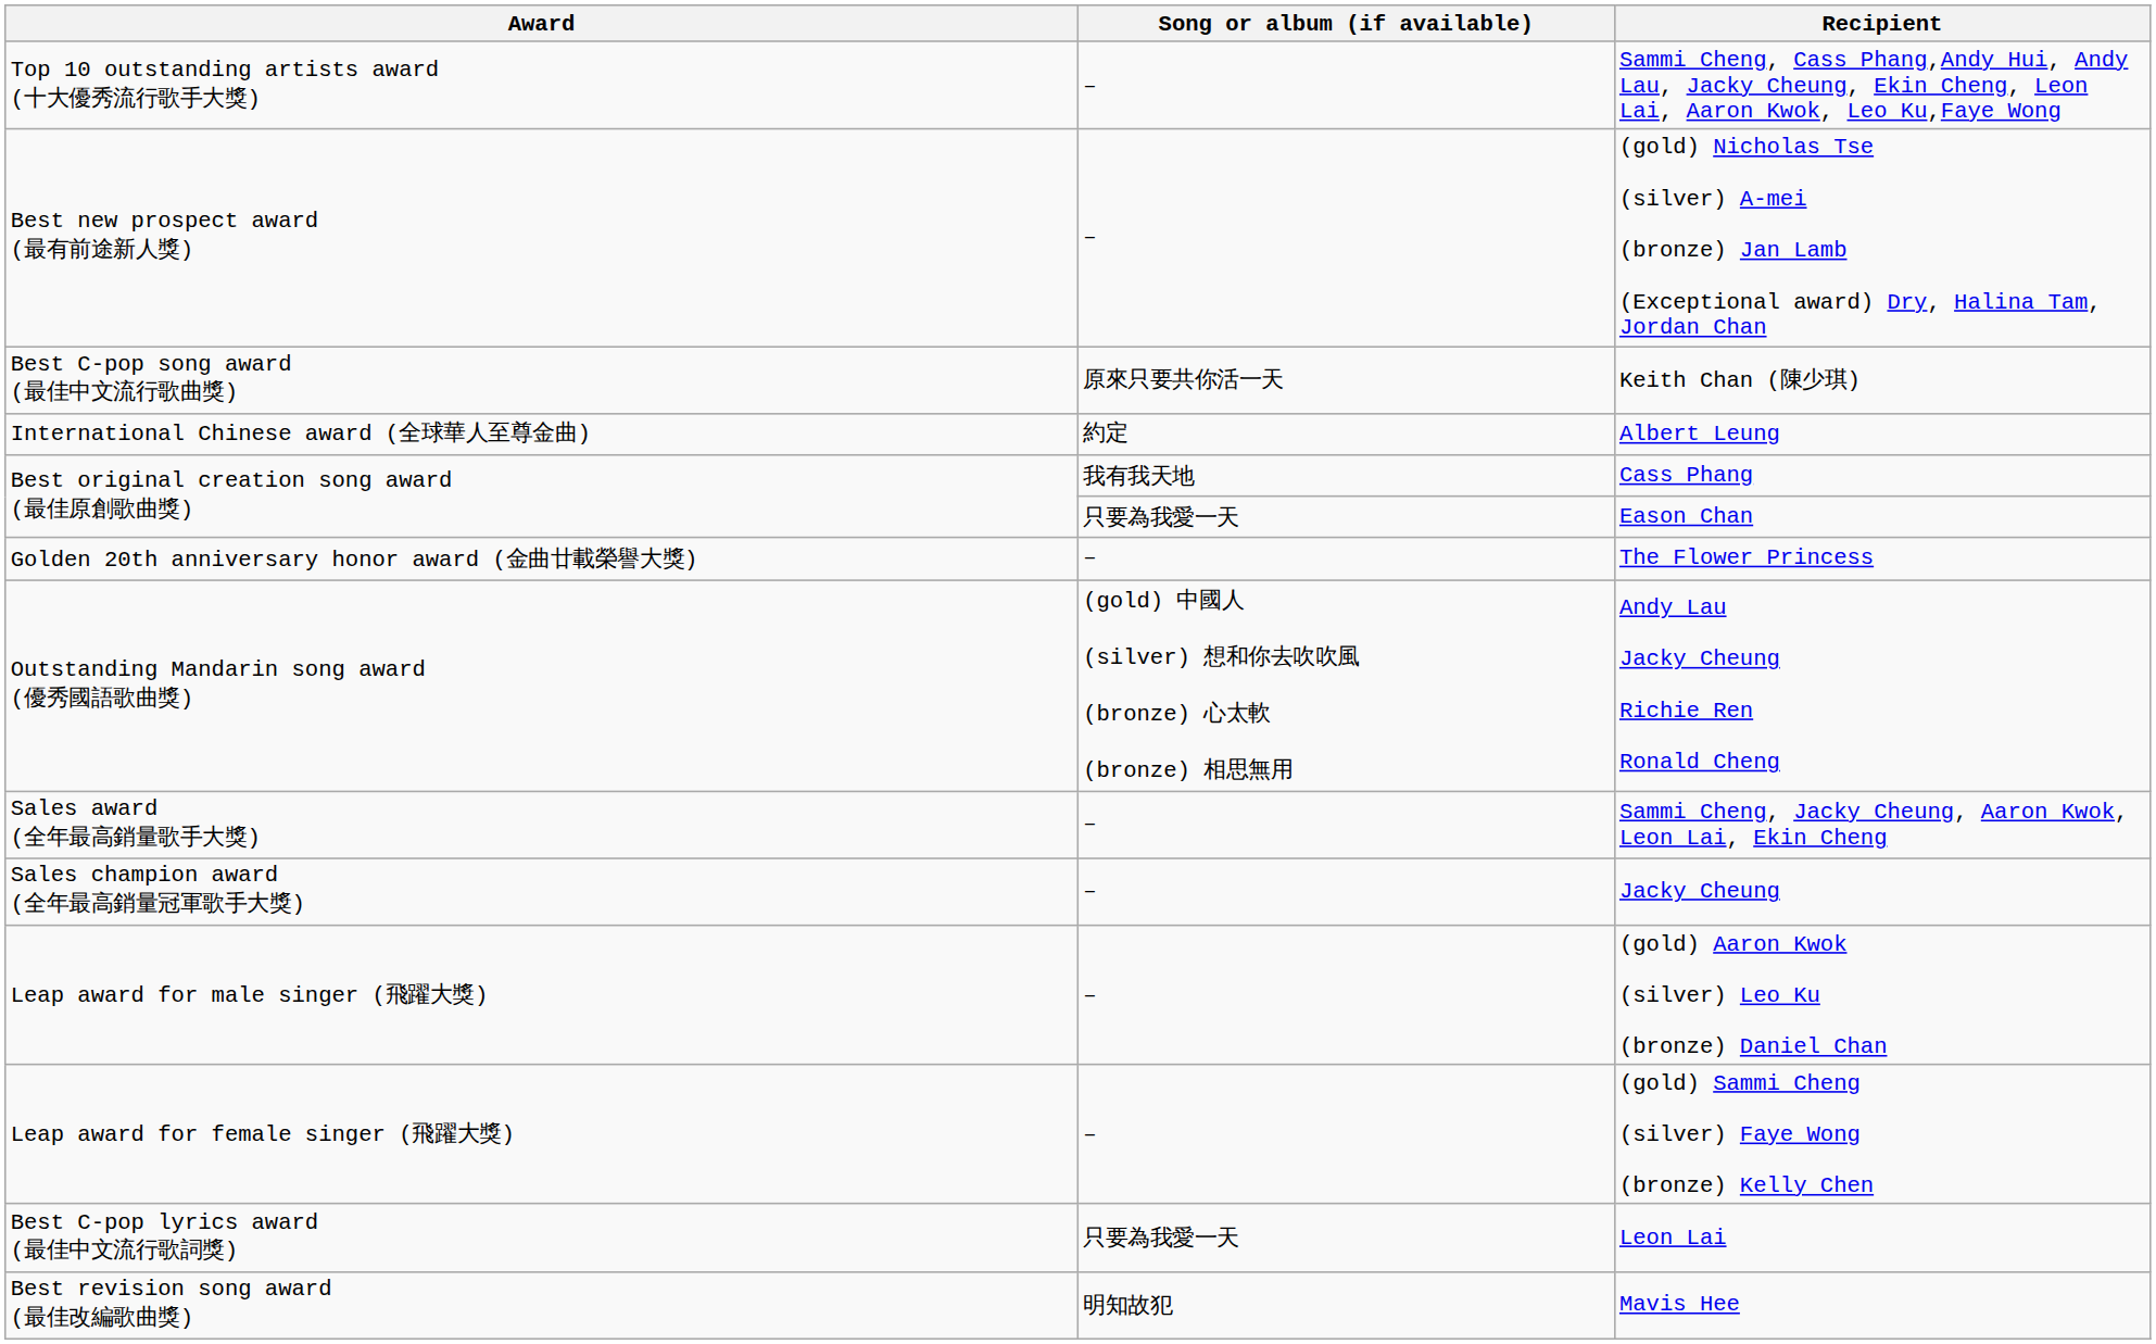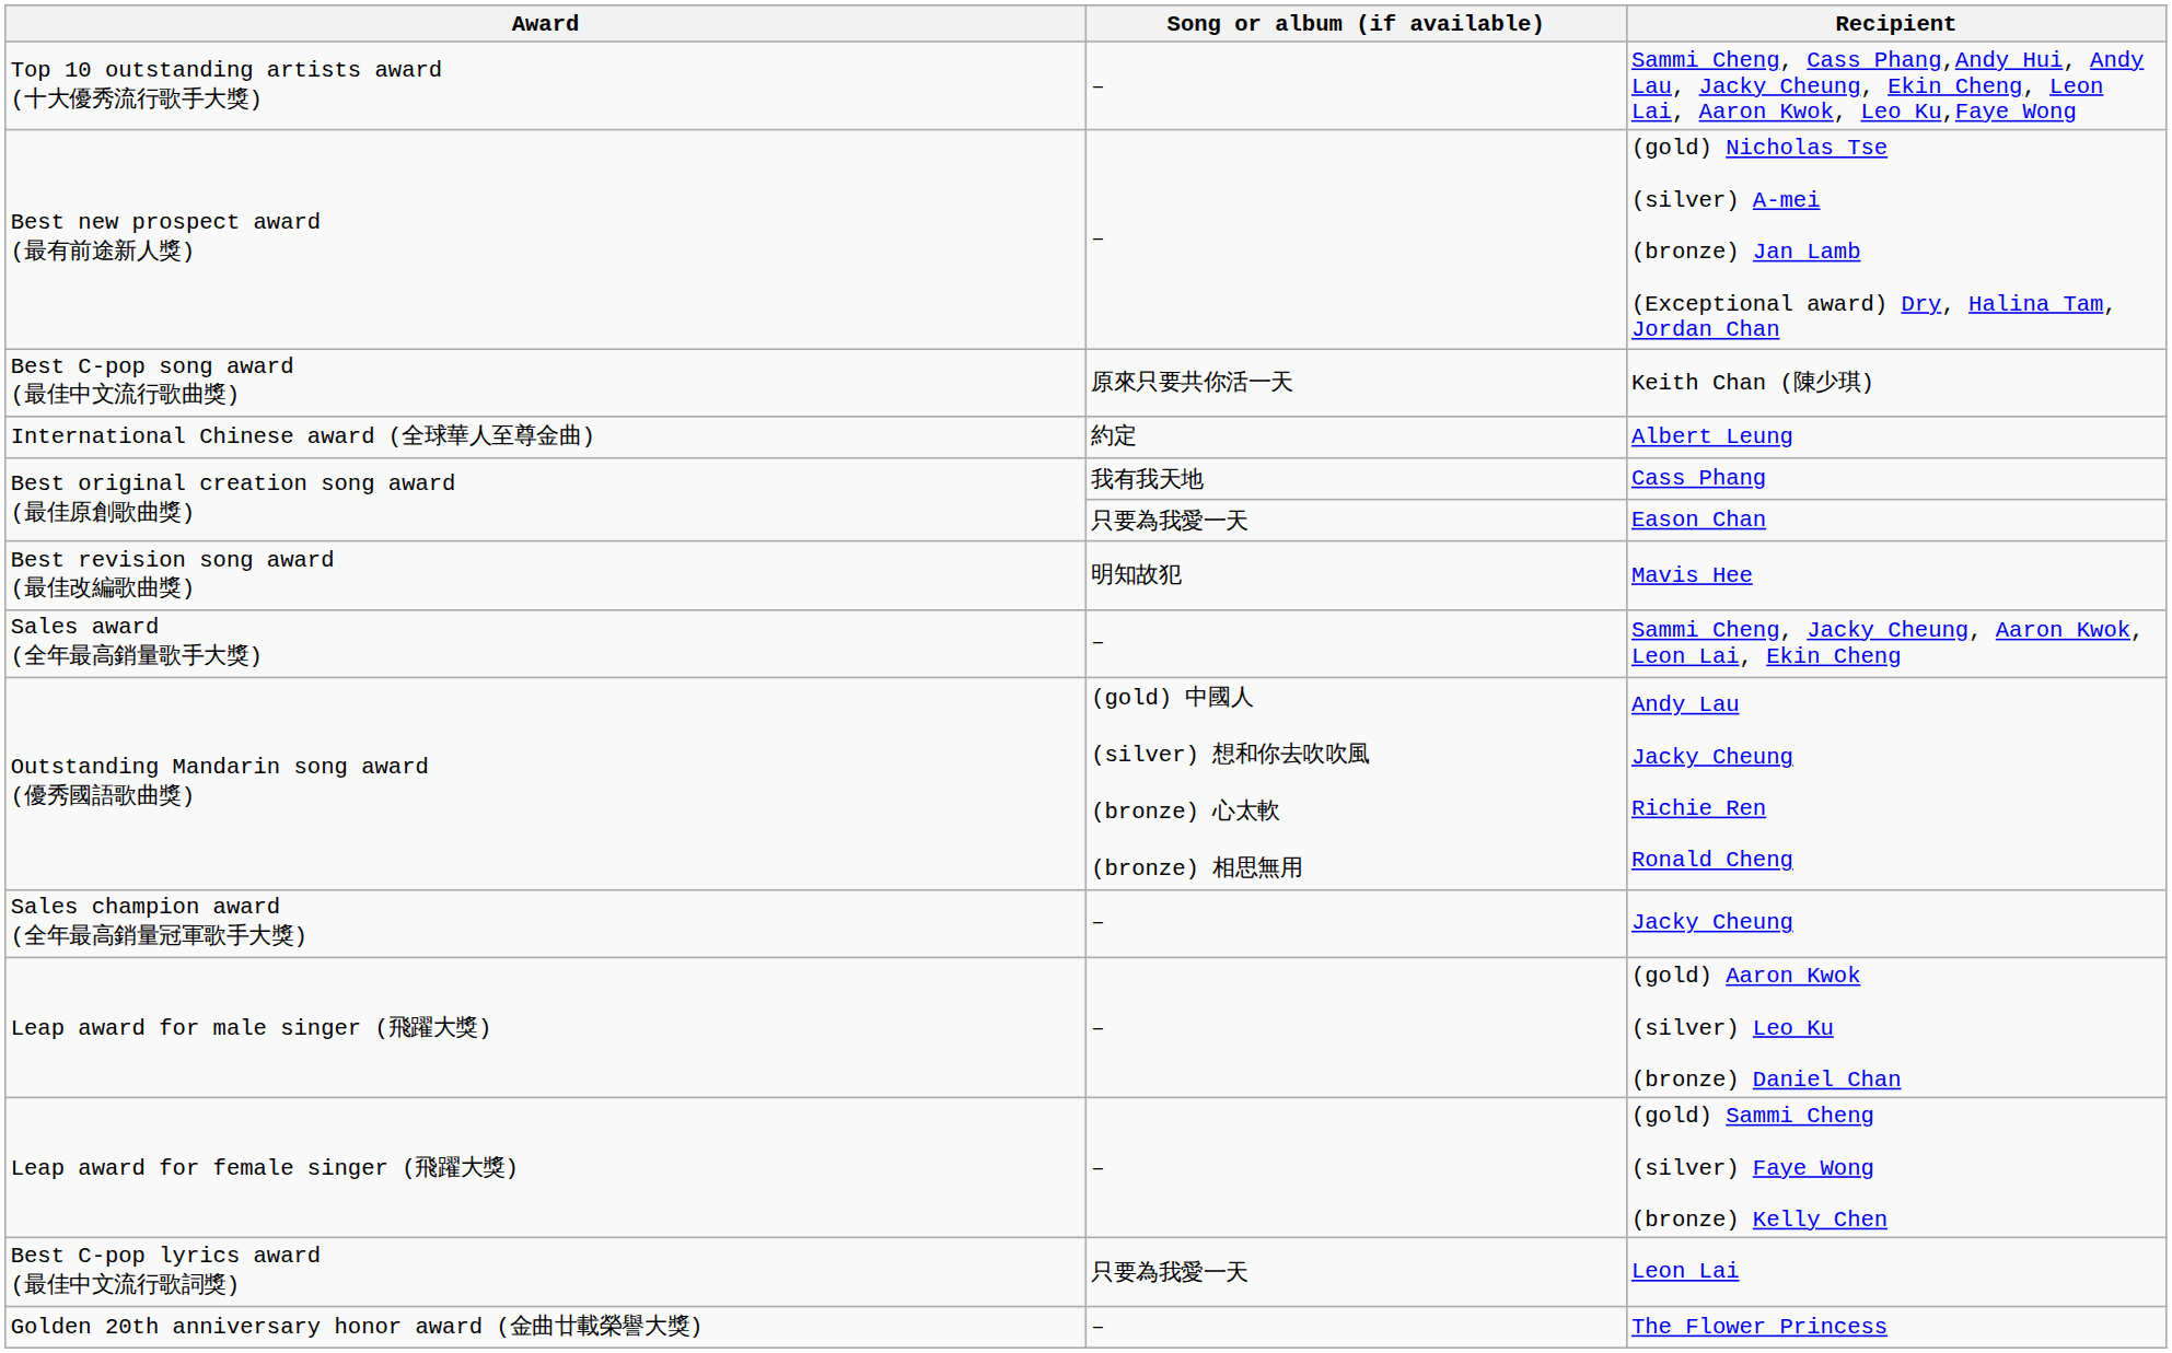rows swapped: Mavis Hee <-> The Flower Princess
rows swapped: Andy Lau Jacky Cheung Richie Ren Ronald Cheng <-> Sammi Cheng, Jacky Cheung, Aaron Kwok, Leon Lai, Ekin Cheng
